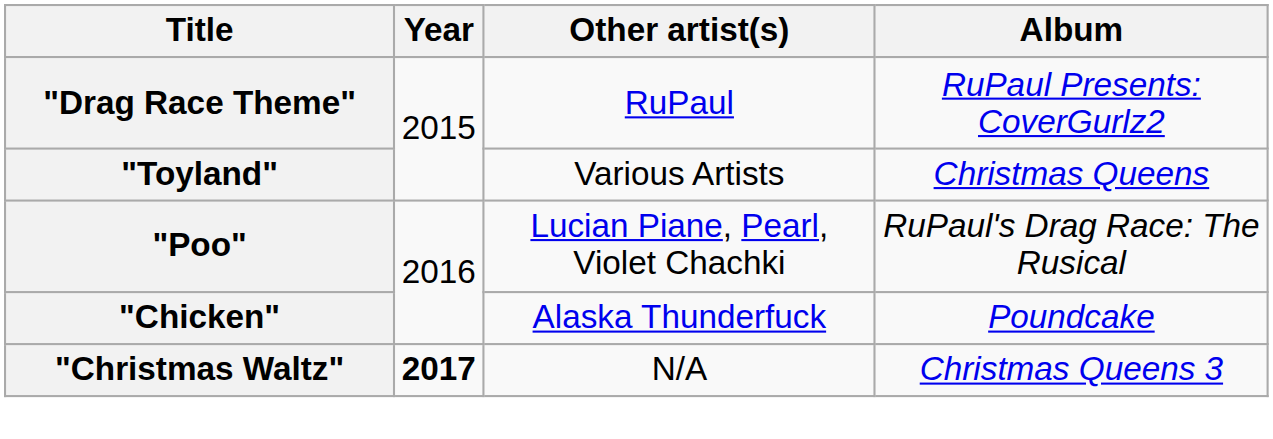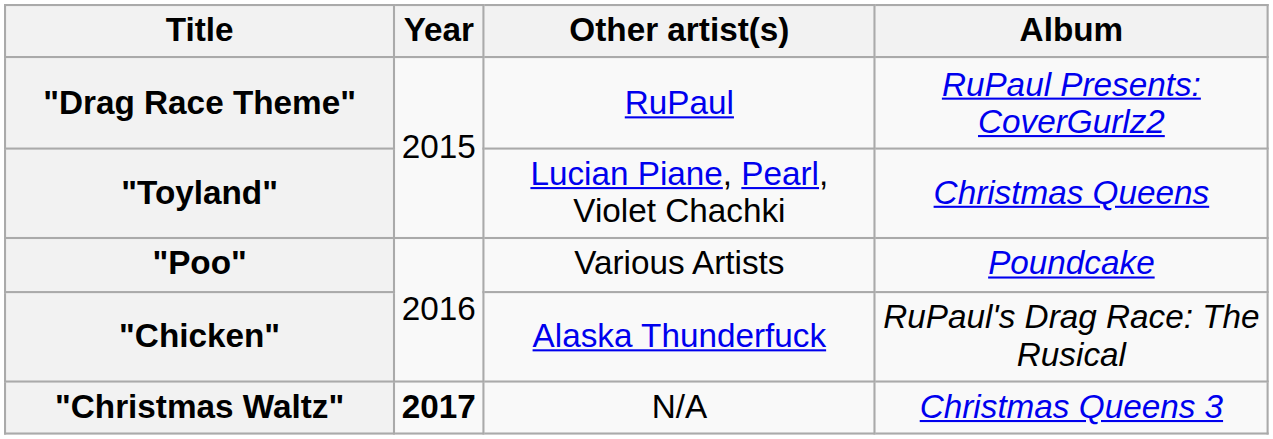"Toyland" | Other artist(s): Various Artists -> Lucian Piane, Pearl, Violet Chachki
"Poo" | Other artist(s): Lucian Piane, Pearl, Violet Chachki -> Various Artists
"Poo" | Album: RuPaul's Drag Race: The Rusical -> Poundcake
"Chicken" | Album: Poundcake -> RuPaul's Drag Race: The Rusical
